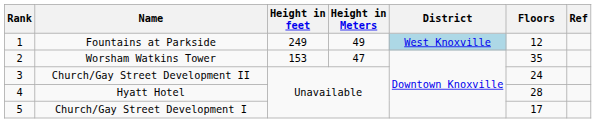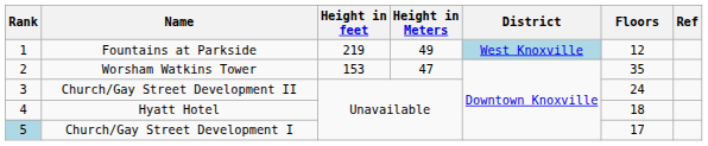Fountains at Parkside | Height in feet: 249 -> 219
Hyatt Hotel | Floors: 28 -> 18
Church/Gay Street Development I | Rank: no background -> lightblue background
